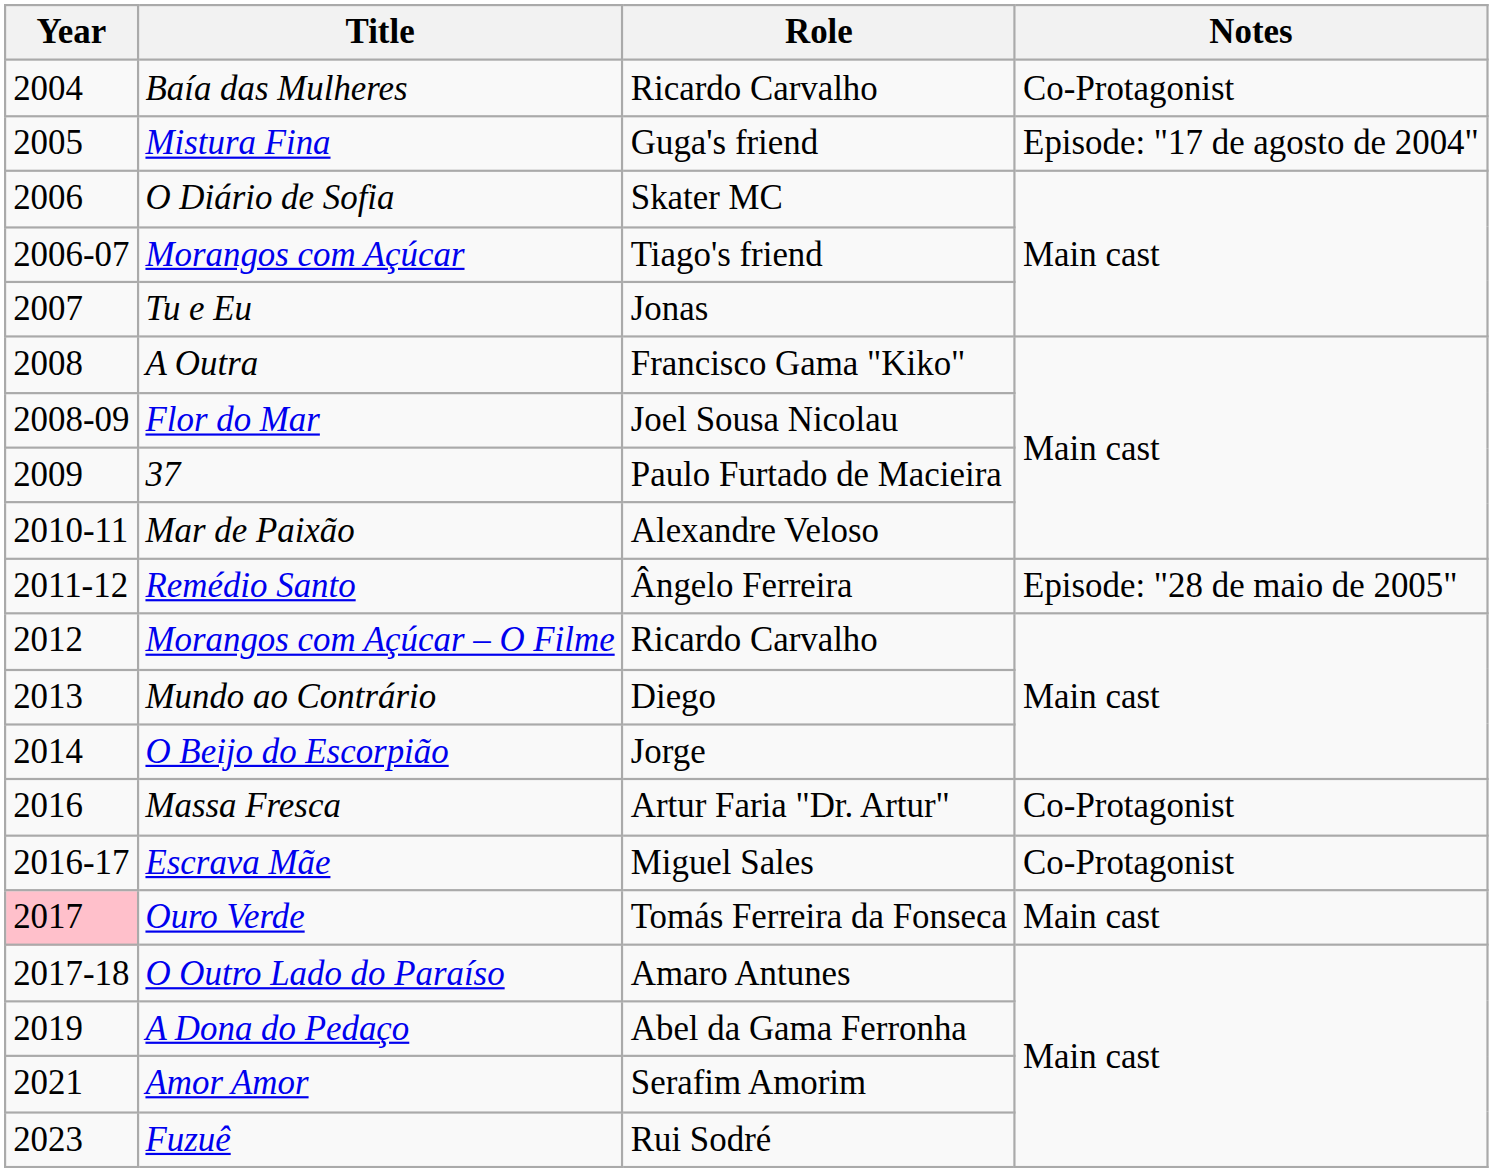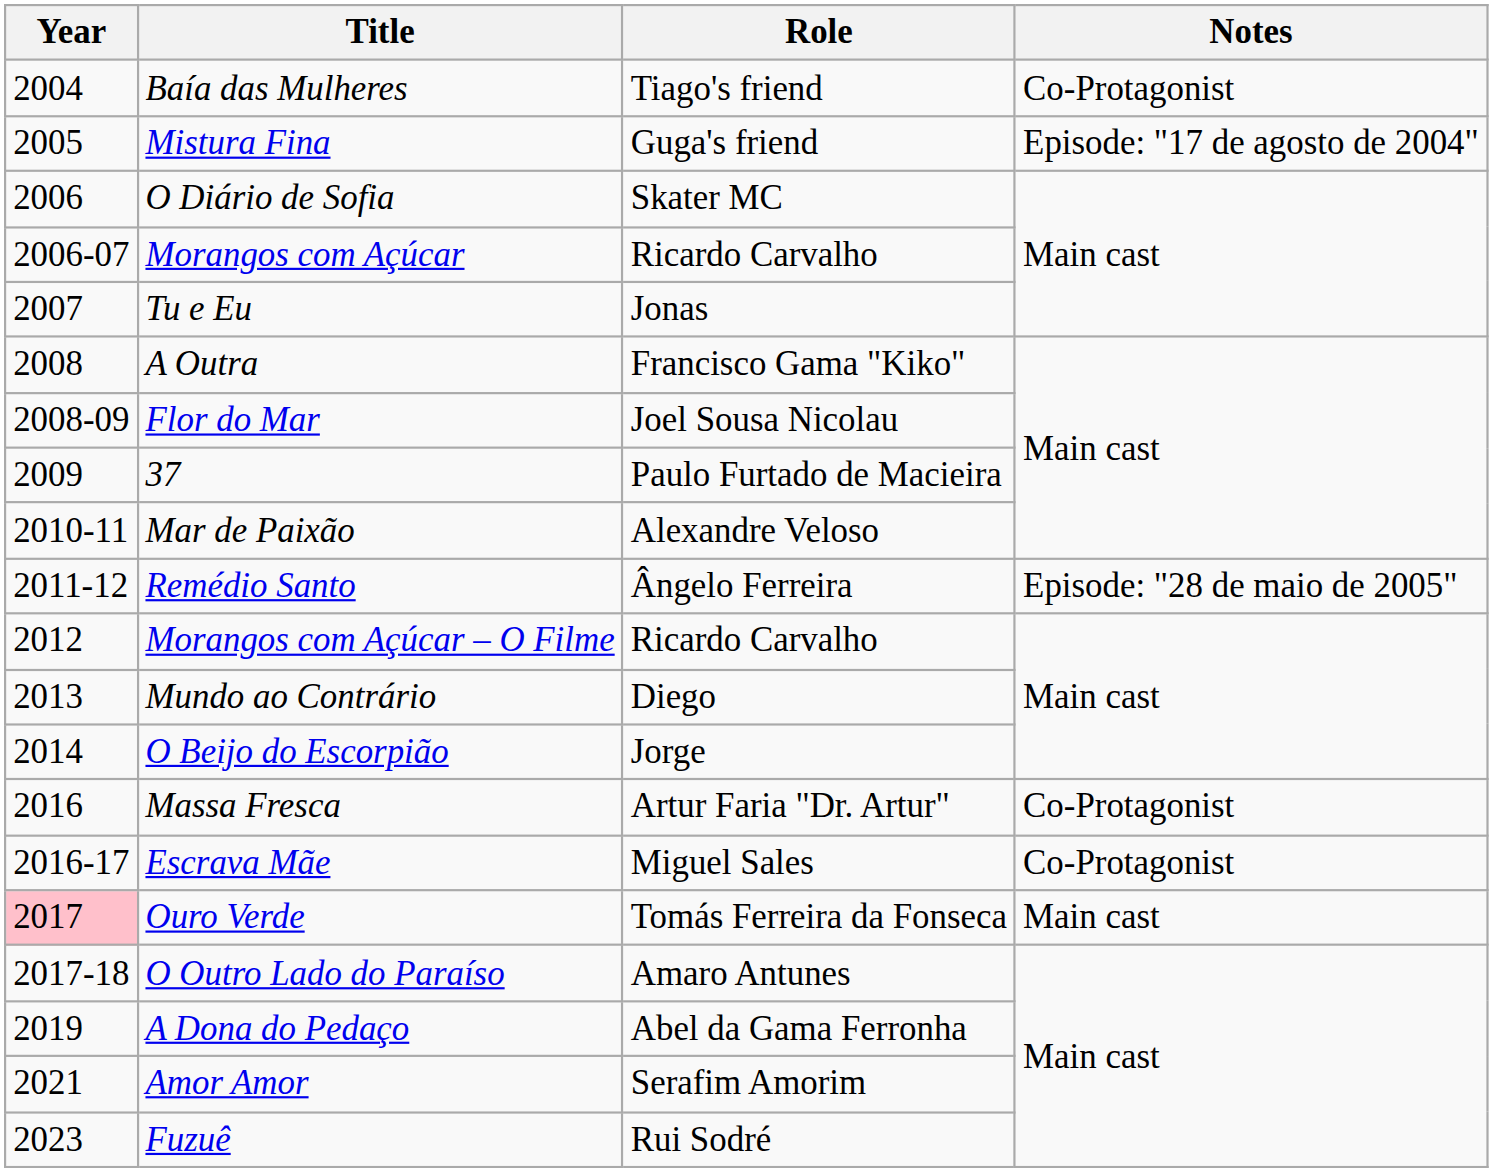Baía das Mulheres | Role: Ricardo Carvalho -> Tiago's friend
Morangos com Açúcar | Role: Tiago's friend -> Ricardo Carvalho
